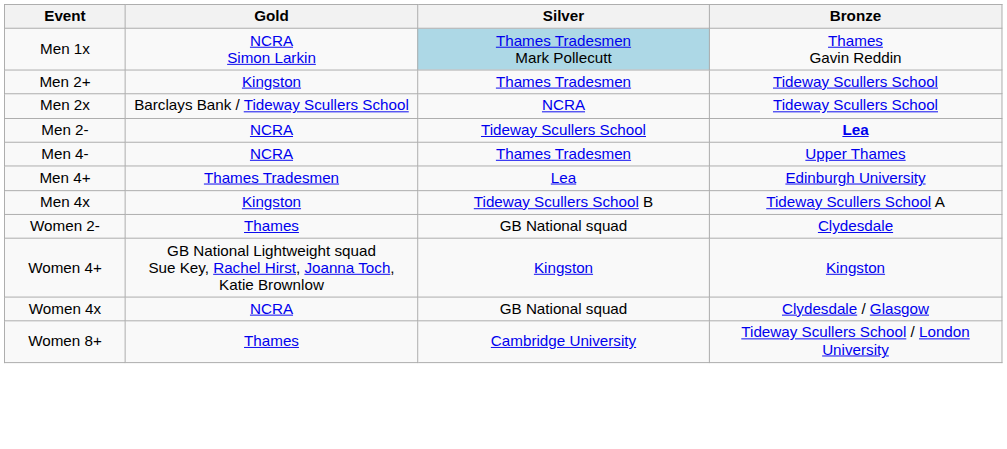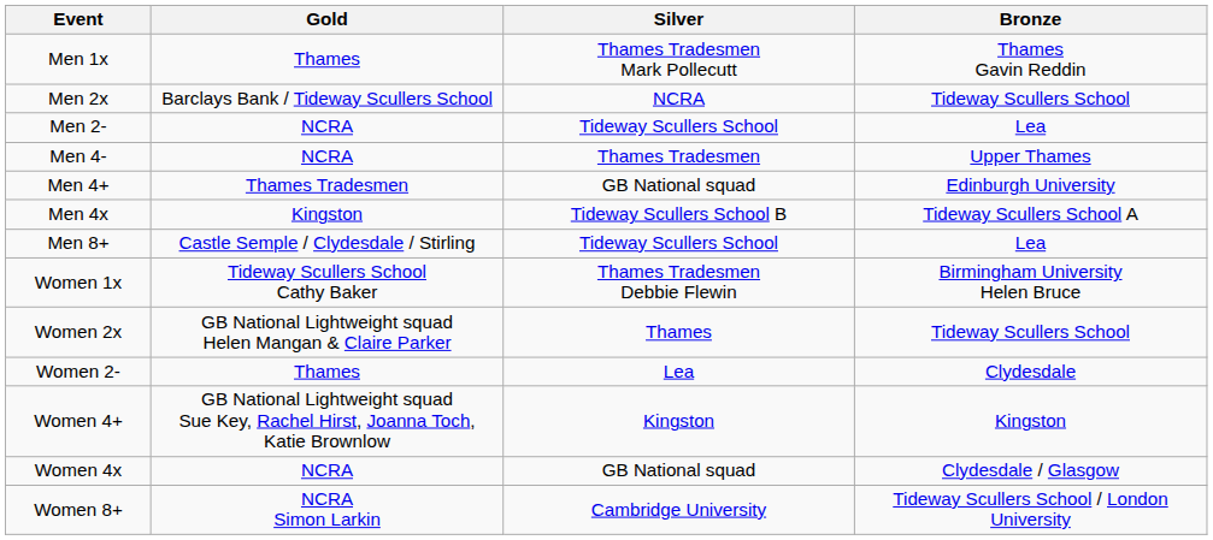Men 1x | Gold: NCRA Simon Larkin -> Thames
Men 1x | Silver: lightblue background -> no background
- row: Men 2+ | Kingston | Thames Tradesmen | Tideway Scullers School
Men 2- | Bronze: bold -> normal
Men 4+ | Silver: Lea -> GB National squad
+ row: Men 8+ | Castle Semple / Clydesdale / Stirling | Tideway Scullers School | Lea
+ row: Women 1x | Tideway Scullers School Cathy Baker | Thames Tradesmen Debbie Flewin | Birmingham University Helen Bruce
+ row: Women 2x | GB National Lightweight squad Helen Mangan & Claire Parker | Thames | Tideway Scullers School
Women 2- | Silver: GB National squad -> Lea
Women 8+ | Gold: Thames -> NCRA Simon Larkin
